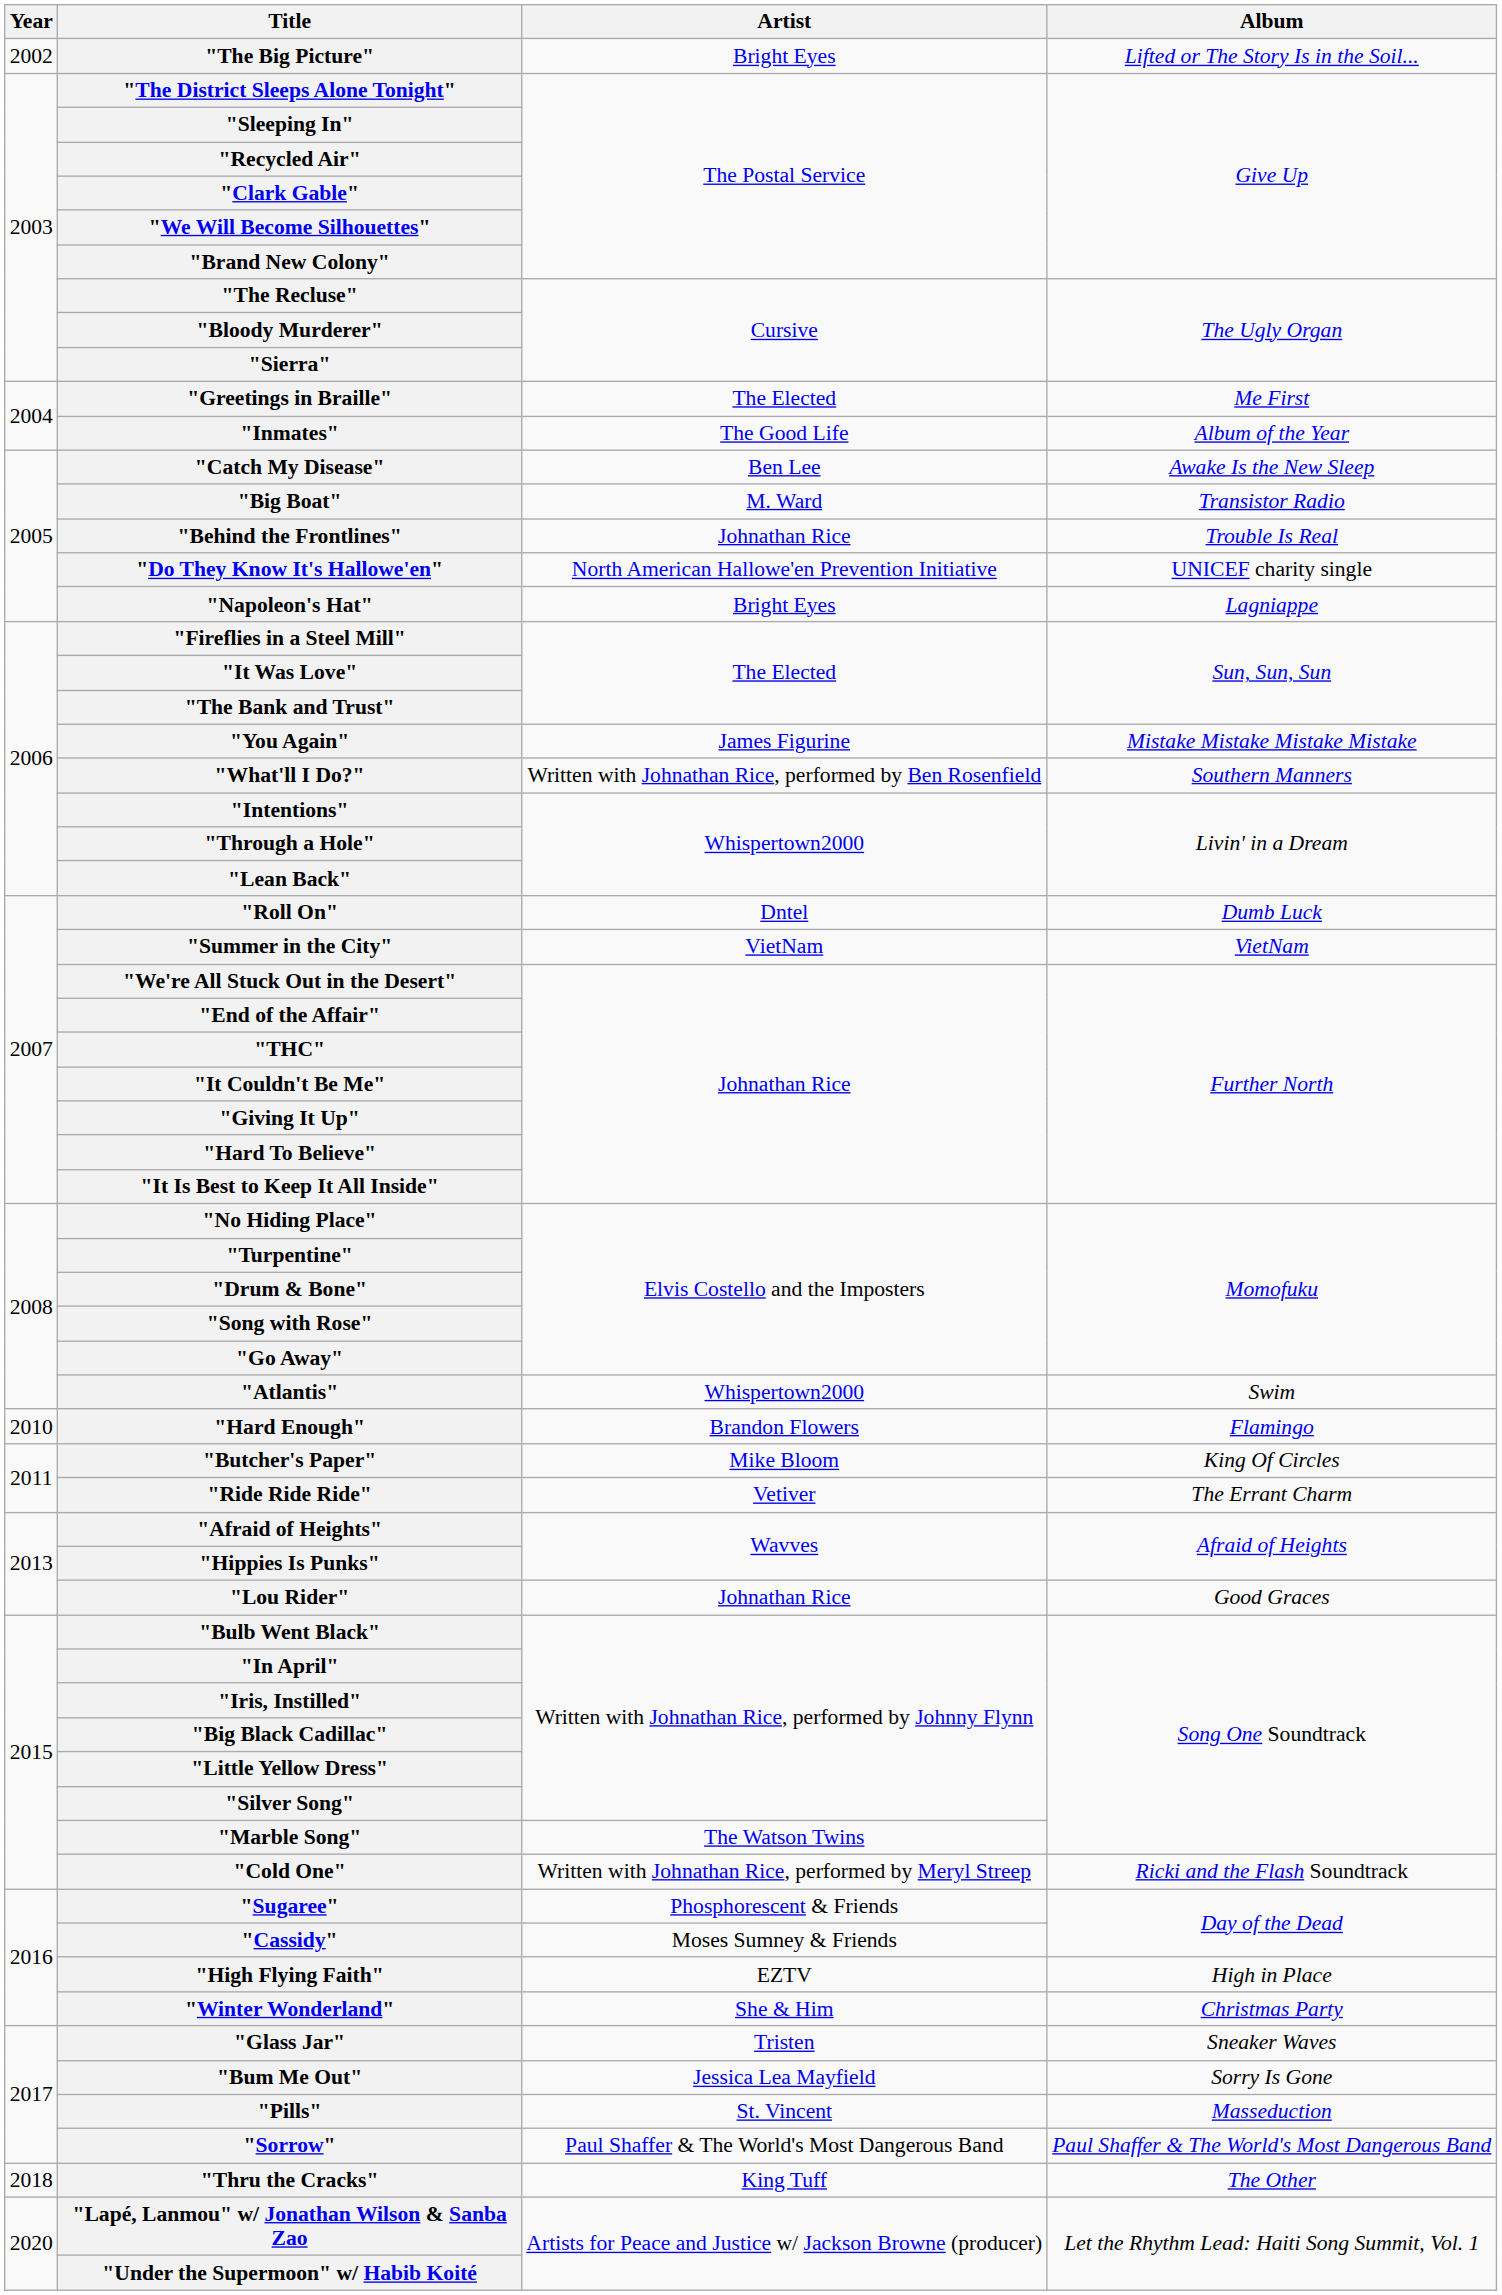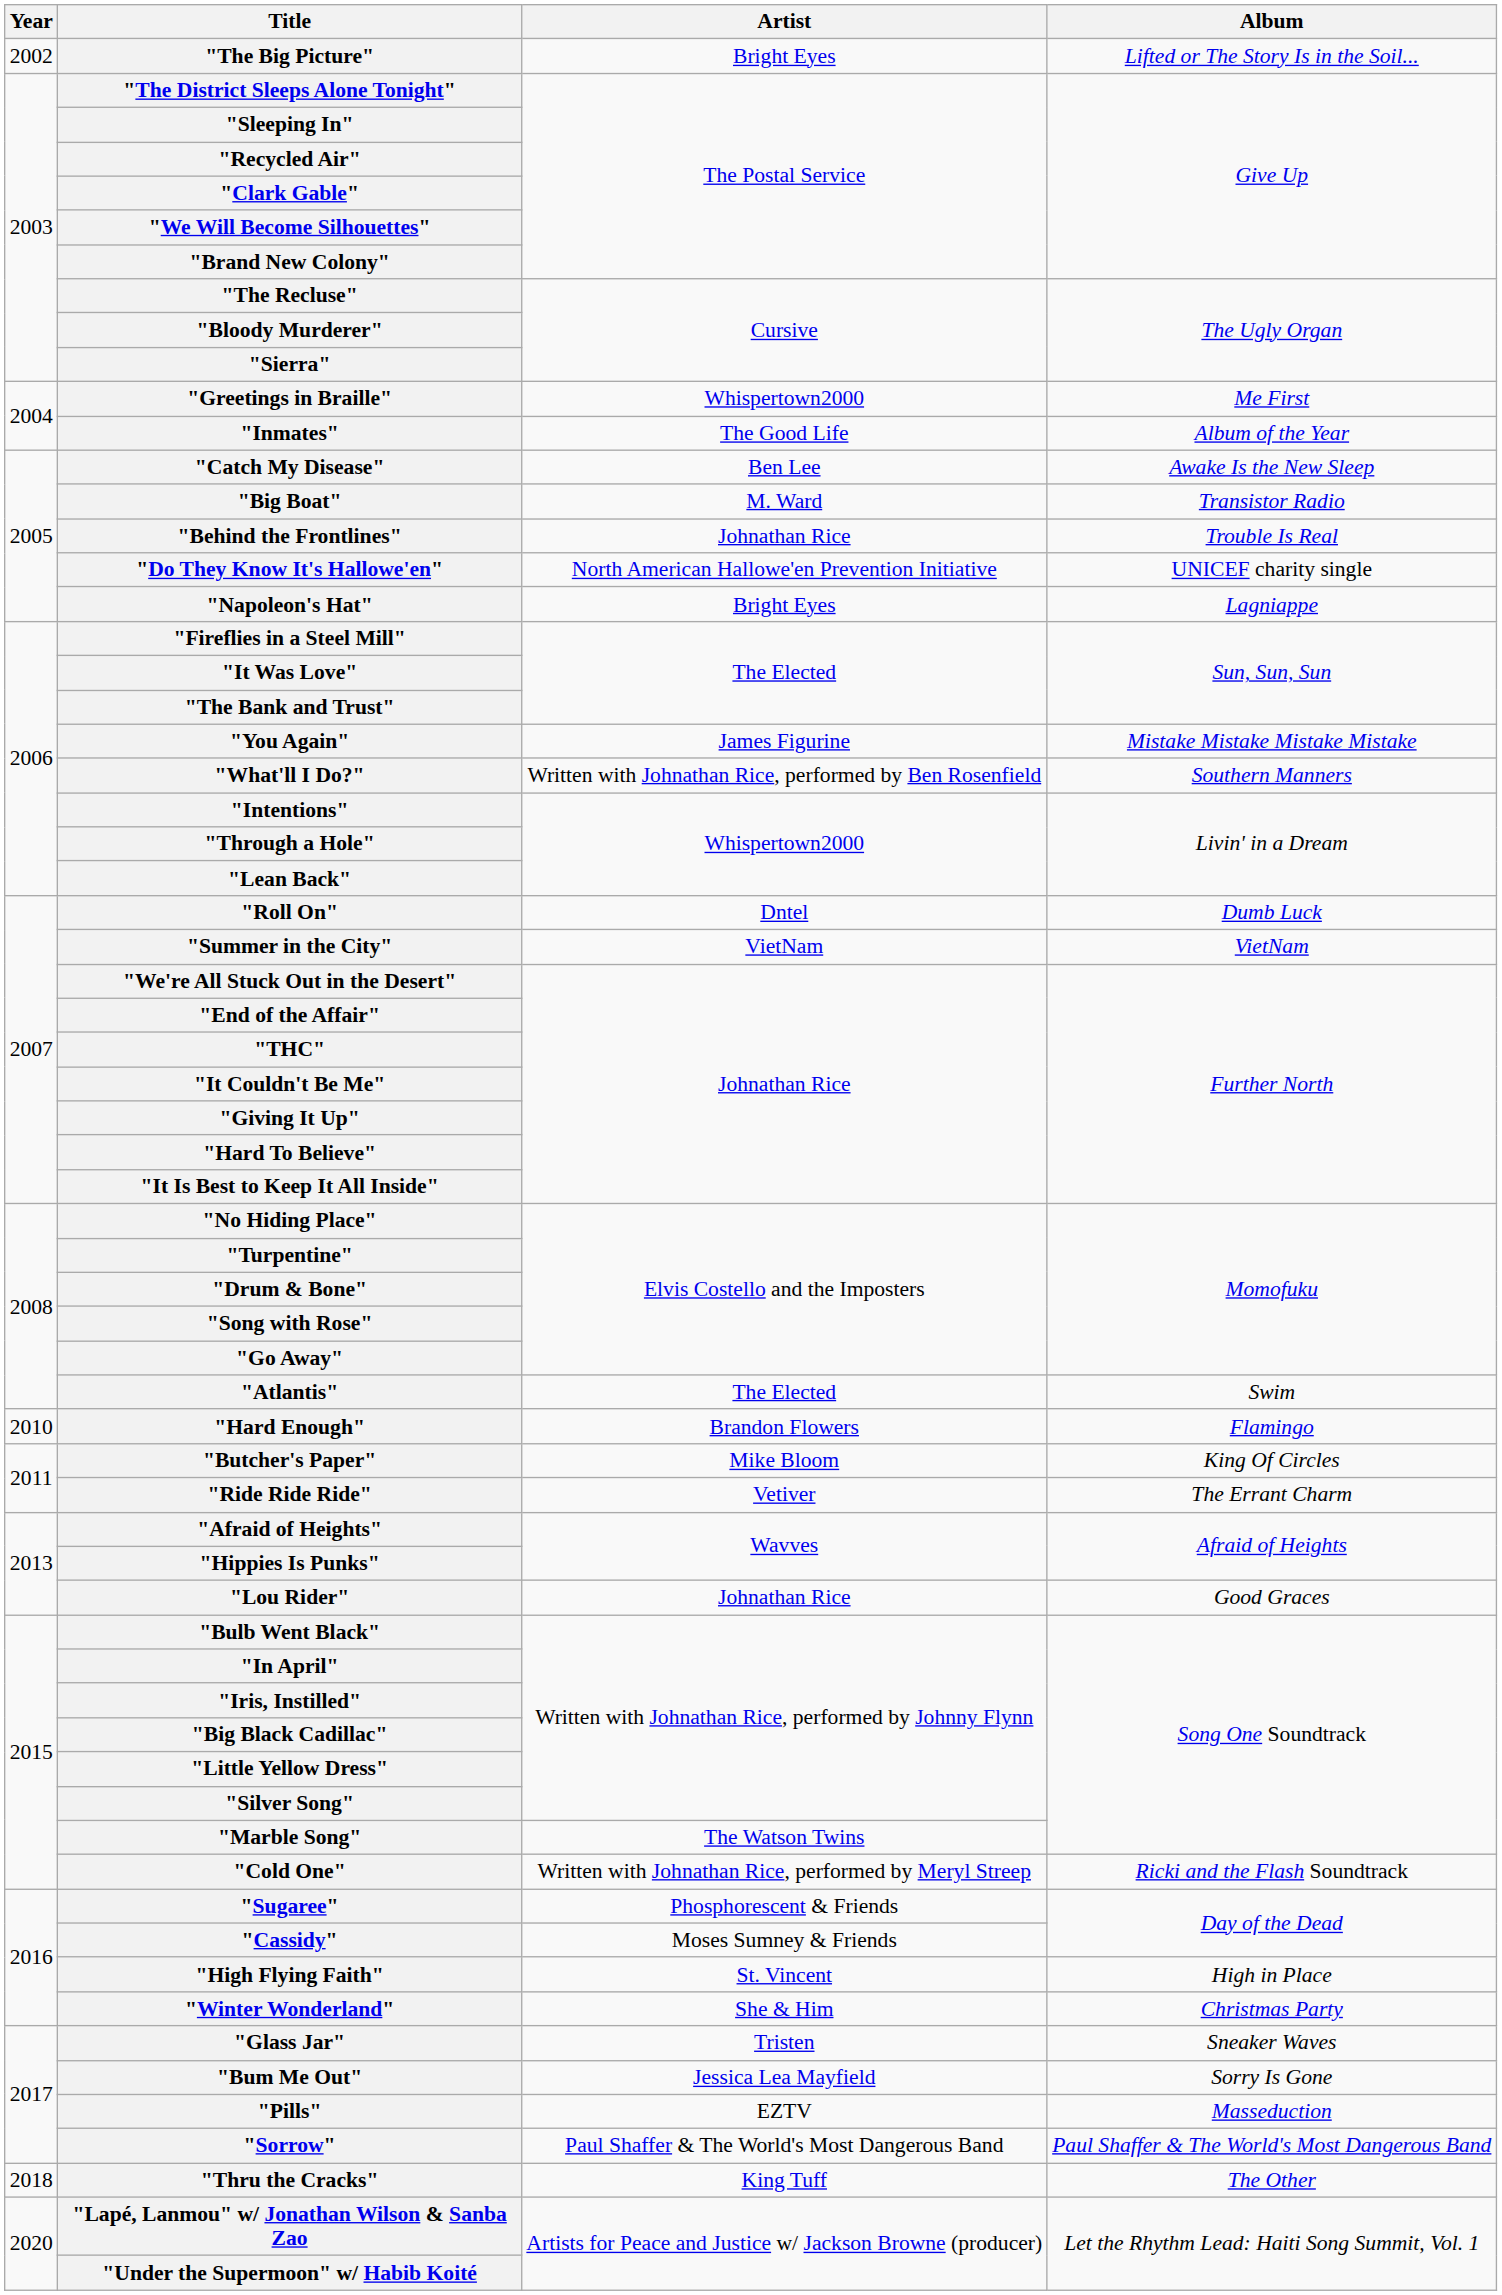"Greetings in Braille" | Artist: The Elected -> Whispertown2000
"Atlantis" | Artist: Whispertown2000 -> The Elected
"High Flying Faith" | Artist: EZTV -> St. Vincent
"Pills" | Artist: St. Vincent -> EZTV
